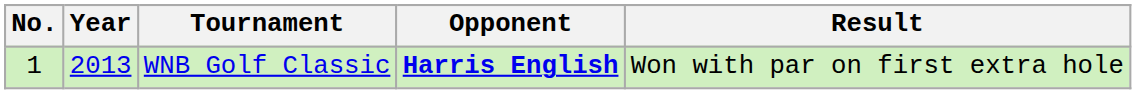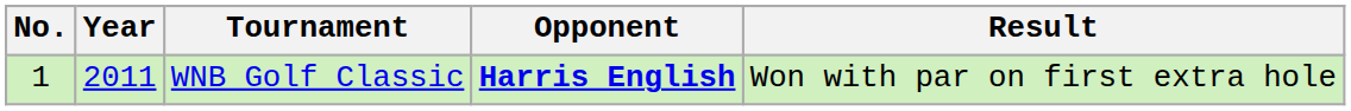WNB Golf Classic | Year: 2013 -> 2011
